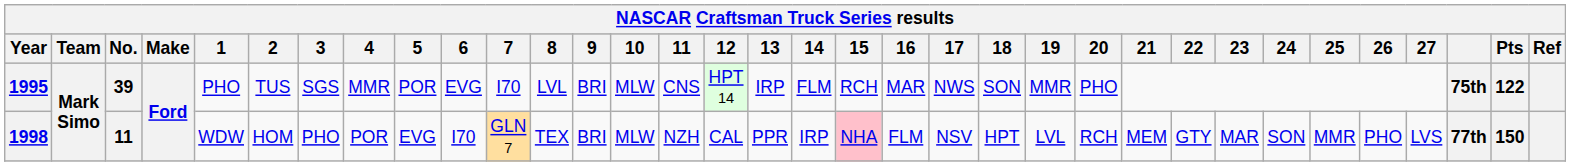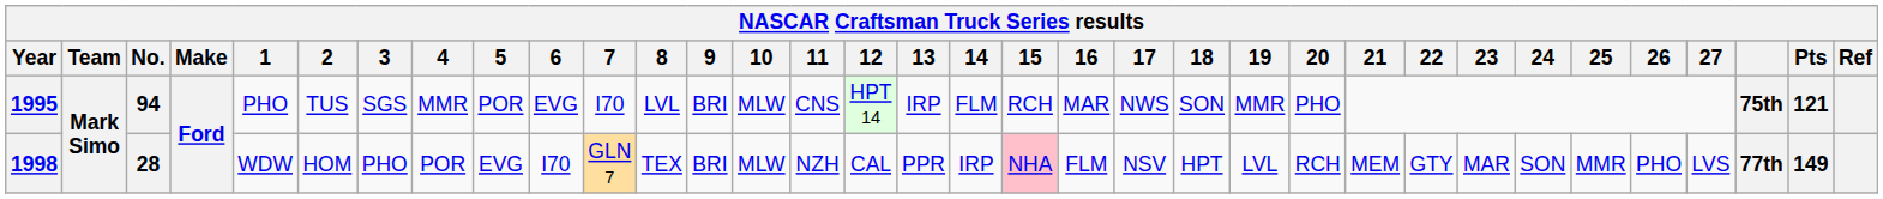1995 | No.: 39 -> 94
1995 | Pts: 122 -> 121
1998 | No.: 11 -> 28
1998 | Pts: 150 -> 149
